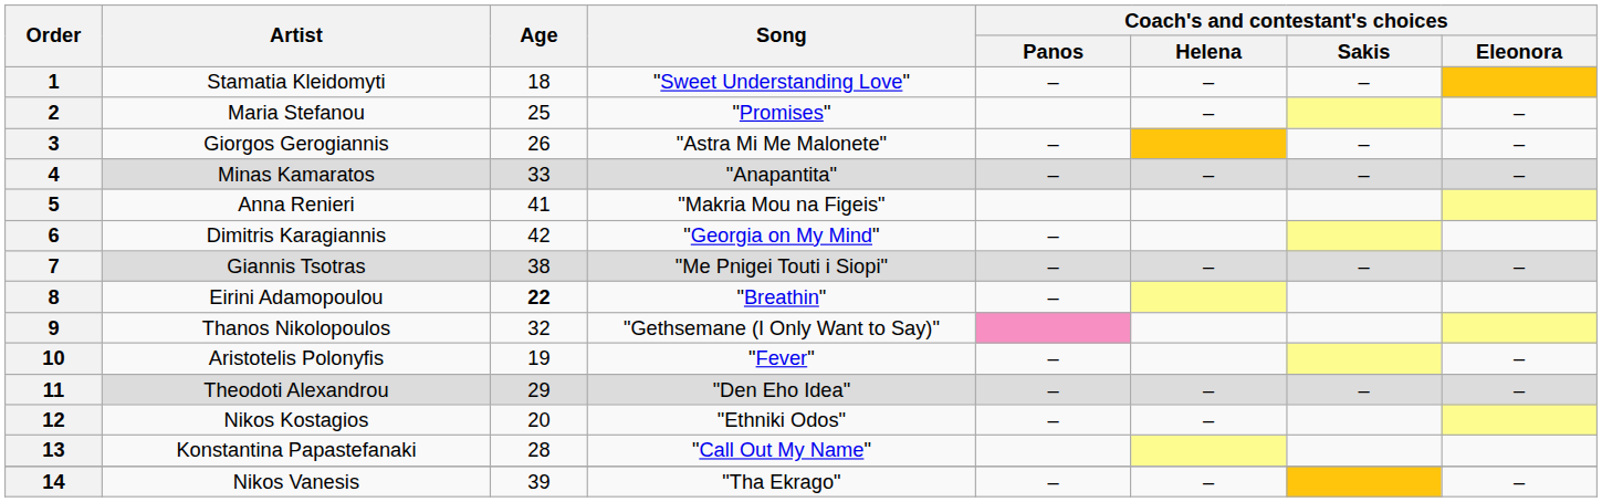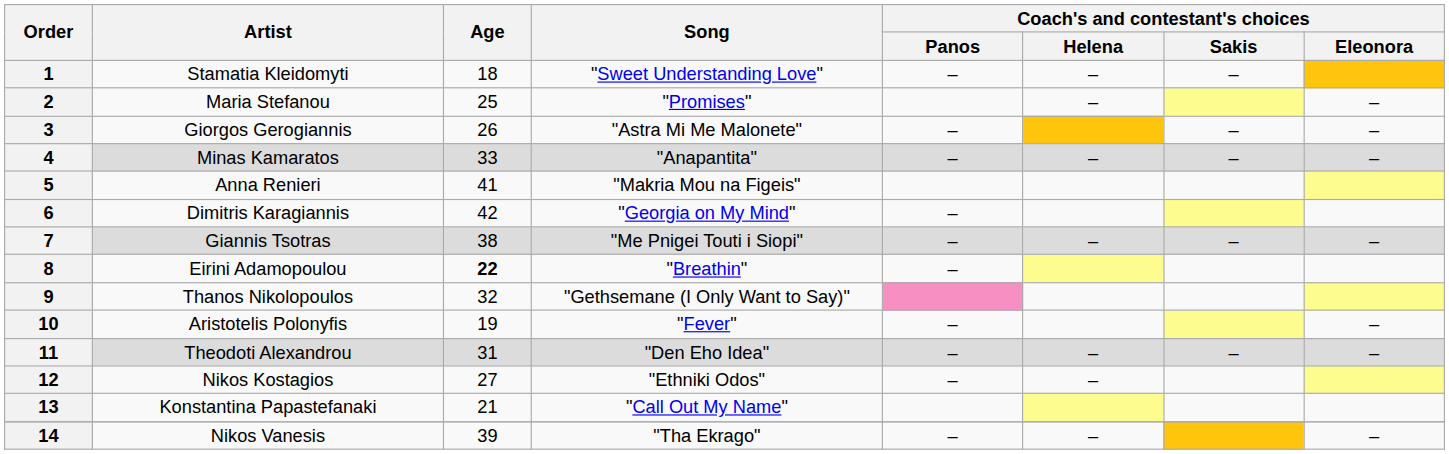11 | Age: 29 -> 31
12 | Age: 20 -> 27
13 | Age: 28 -> 21
